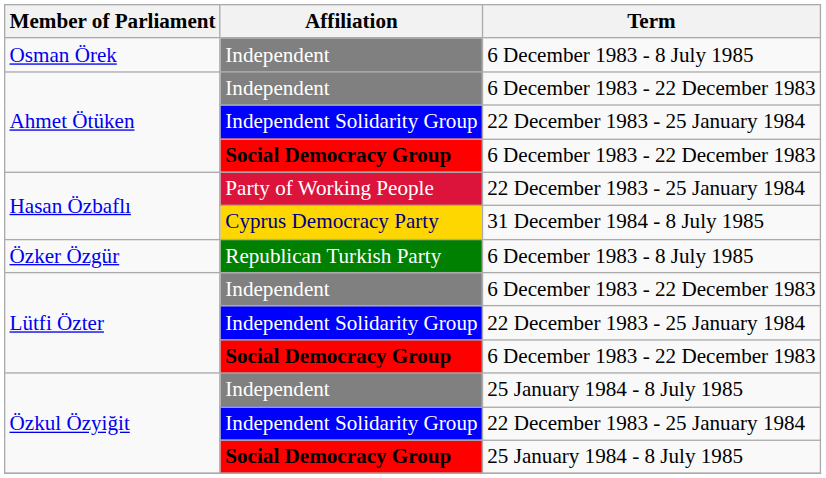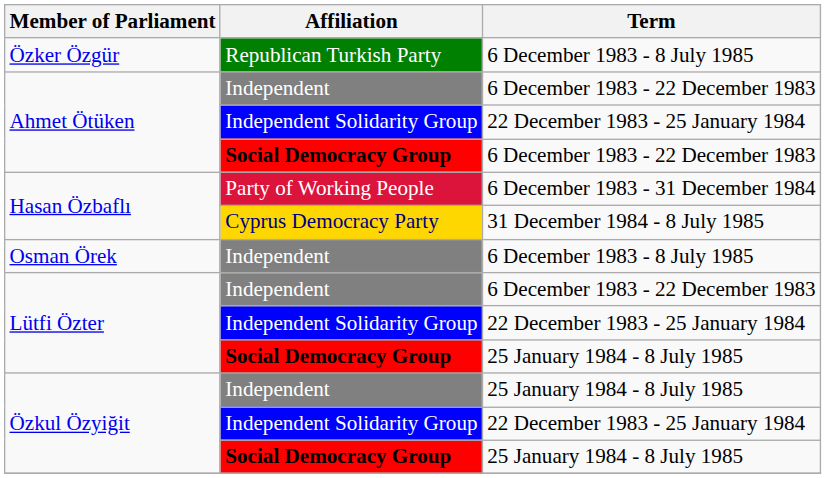rows swapped: Osman Örek <-> Özker Özgür
Hasan Özbaflı / Party of Working People | Term: 22 December 1983 - 25 January 1984 -> 6 December 1983 - 31 December 1984
Lütfi Özter / Social Democracy Group | Term: 6 December 1983 - 22 December 1983 -> 25 January 1984 - 8 July 1985
